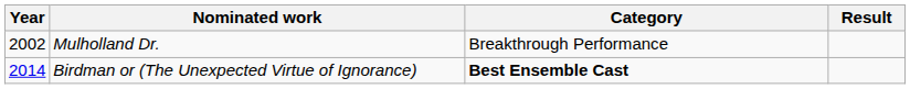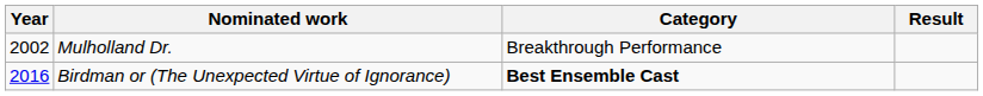Birdman or (The Unexpected Virtue of Ignorance) | Year: 2014 -> 2016
